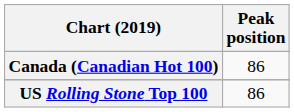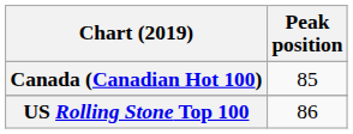Canada (Canadian Hot 100) | Peak position: 86 -> 85
